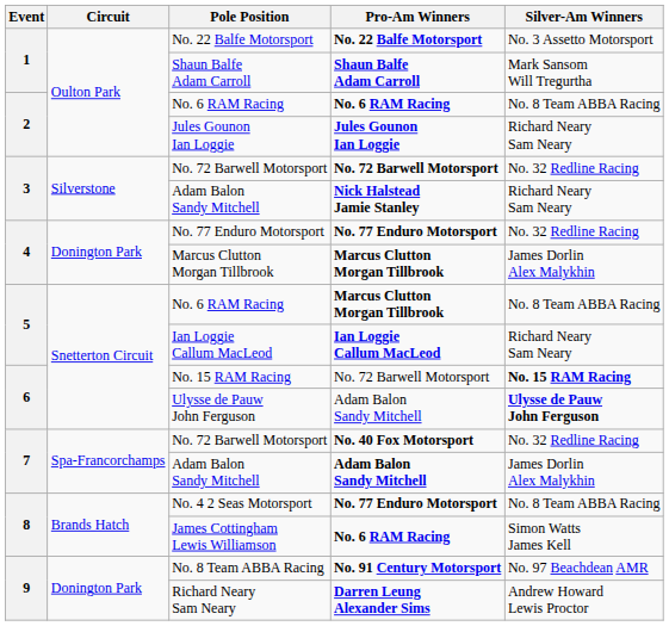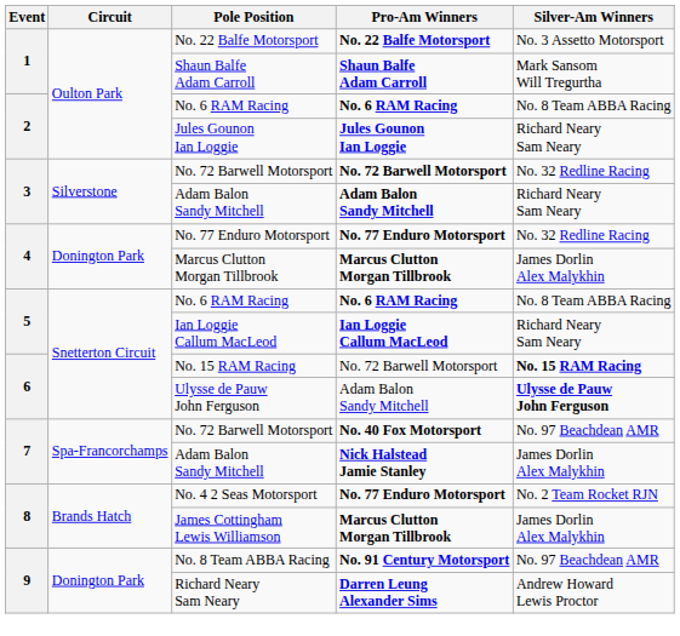3 / Adam Balon Sandy Mitchell | Pro-Am Winners: Nick Halstead Jamie Stanley -> Adam Balon Sandy Mitchell
5 / No. 6 RAM Racing | Pro-Am Winners: Marcus Clutton Morgan Tillbrook -> No. 6 RAM Racing
7 / No. 72 Barwell Motorsport | Silver-Am Winners: No. 32 Redline Racing -> No. 97 Beachdean AMR
7 / Adam Balon Sandy Mitchell | Pro-Am Winners: Adam Balon Sandy Mitchell -> Nick Halstead Jamie Stanley
No. 4 2 Seas Motorsport | Silver-Am Winners: No. 8 Team ABBA Racing -> No. 2 Team Rocket RJN
James Cottingham Lewis Williamson | Pro-Am Winners: No. 6 RAM Racing -> Marcus Clutton Morgan Tillbrook
James Cottingham Lewis Williamson | Silver-Am Winners: Simon Watts James Kell -> James Dorlin Alex Malykhin
